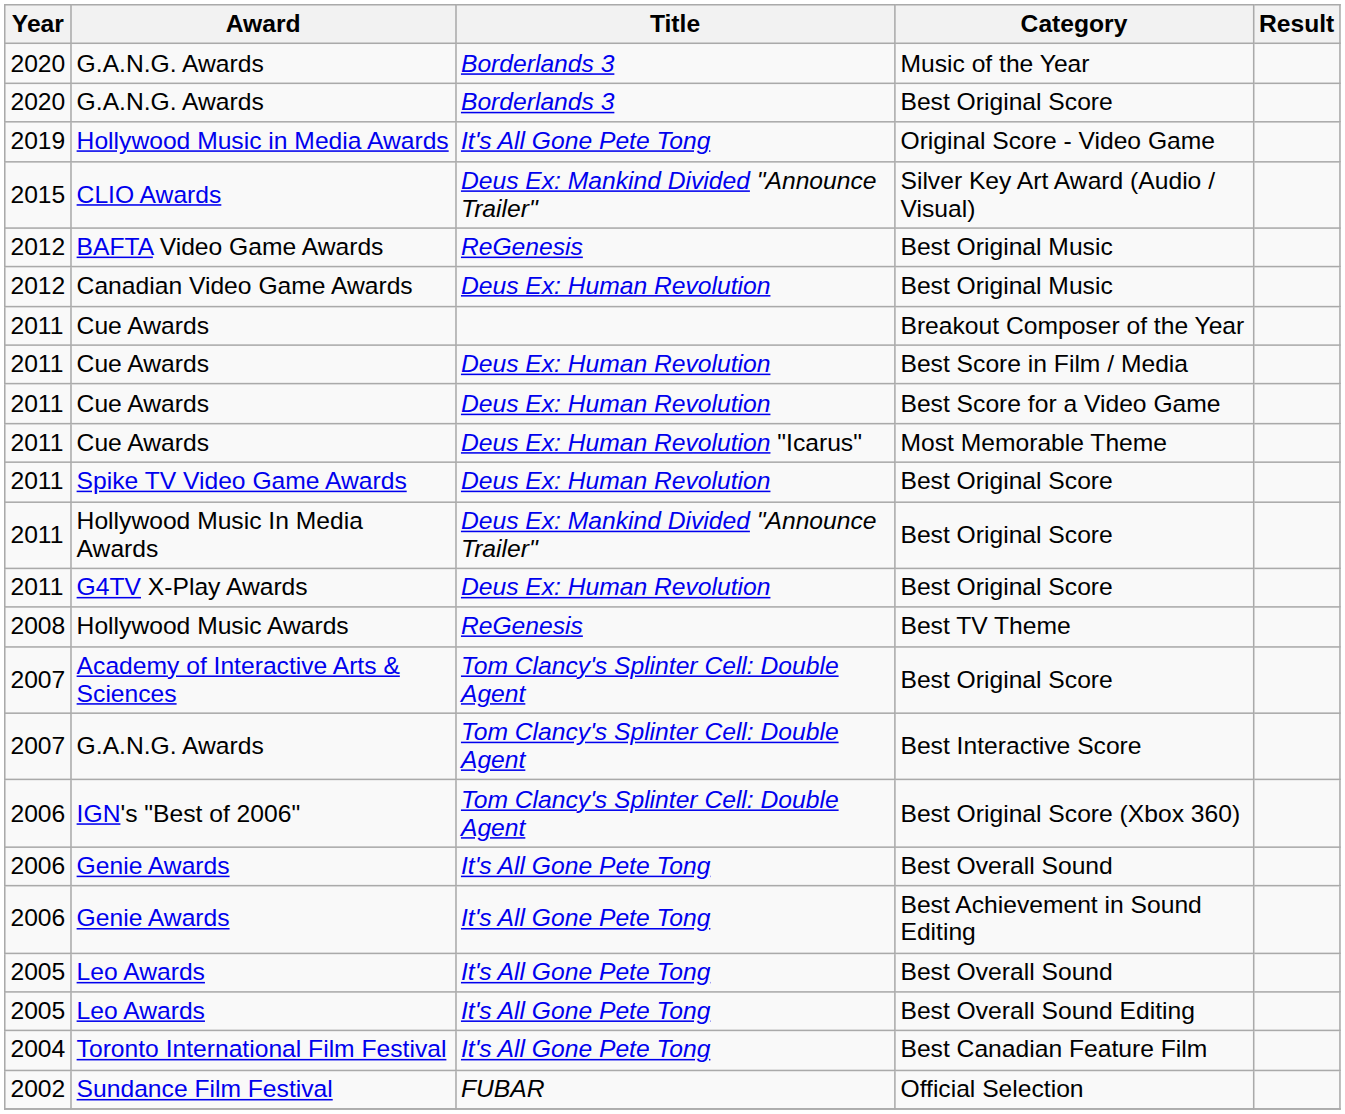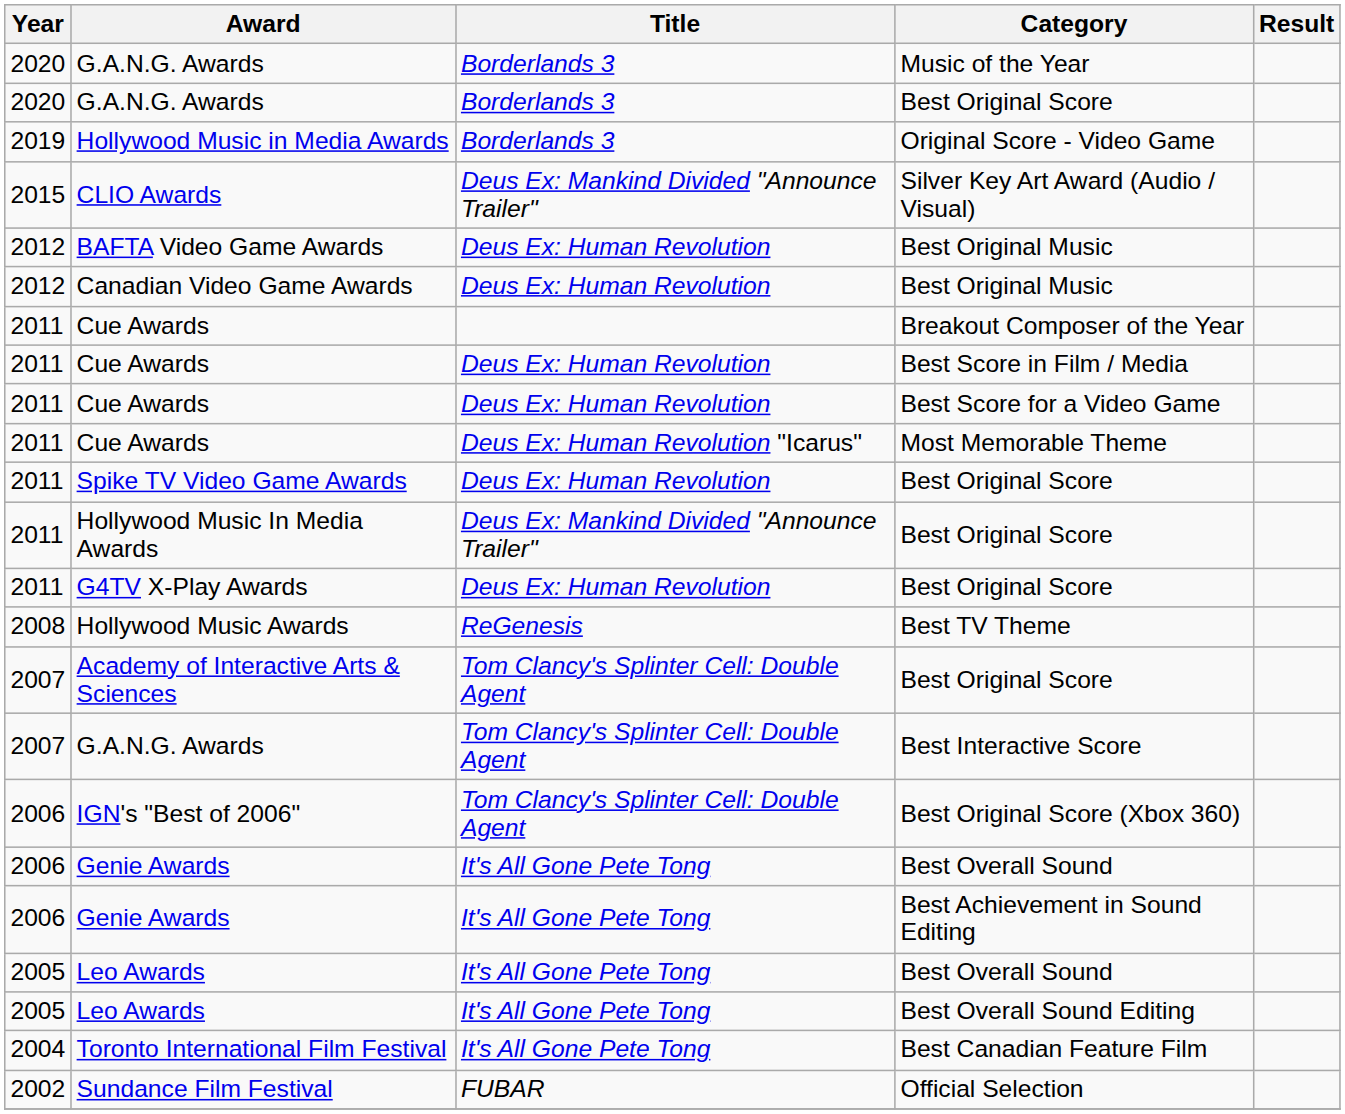Original Score - Video Game | Title: It's All Gone Pete Tong -> Borderlands 3
BAFTA Video Game Awards / Best Original Music | Title: ReGenesis -> Deus Ex: Human Revolution
